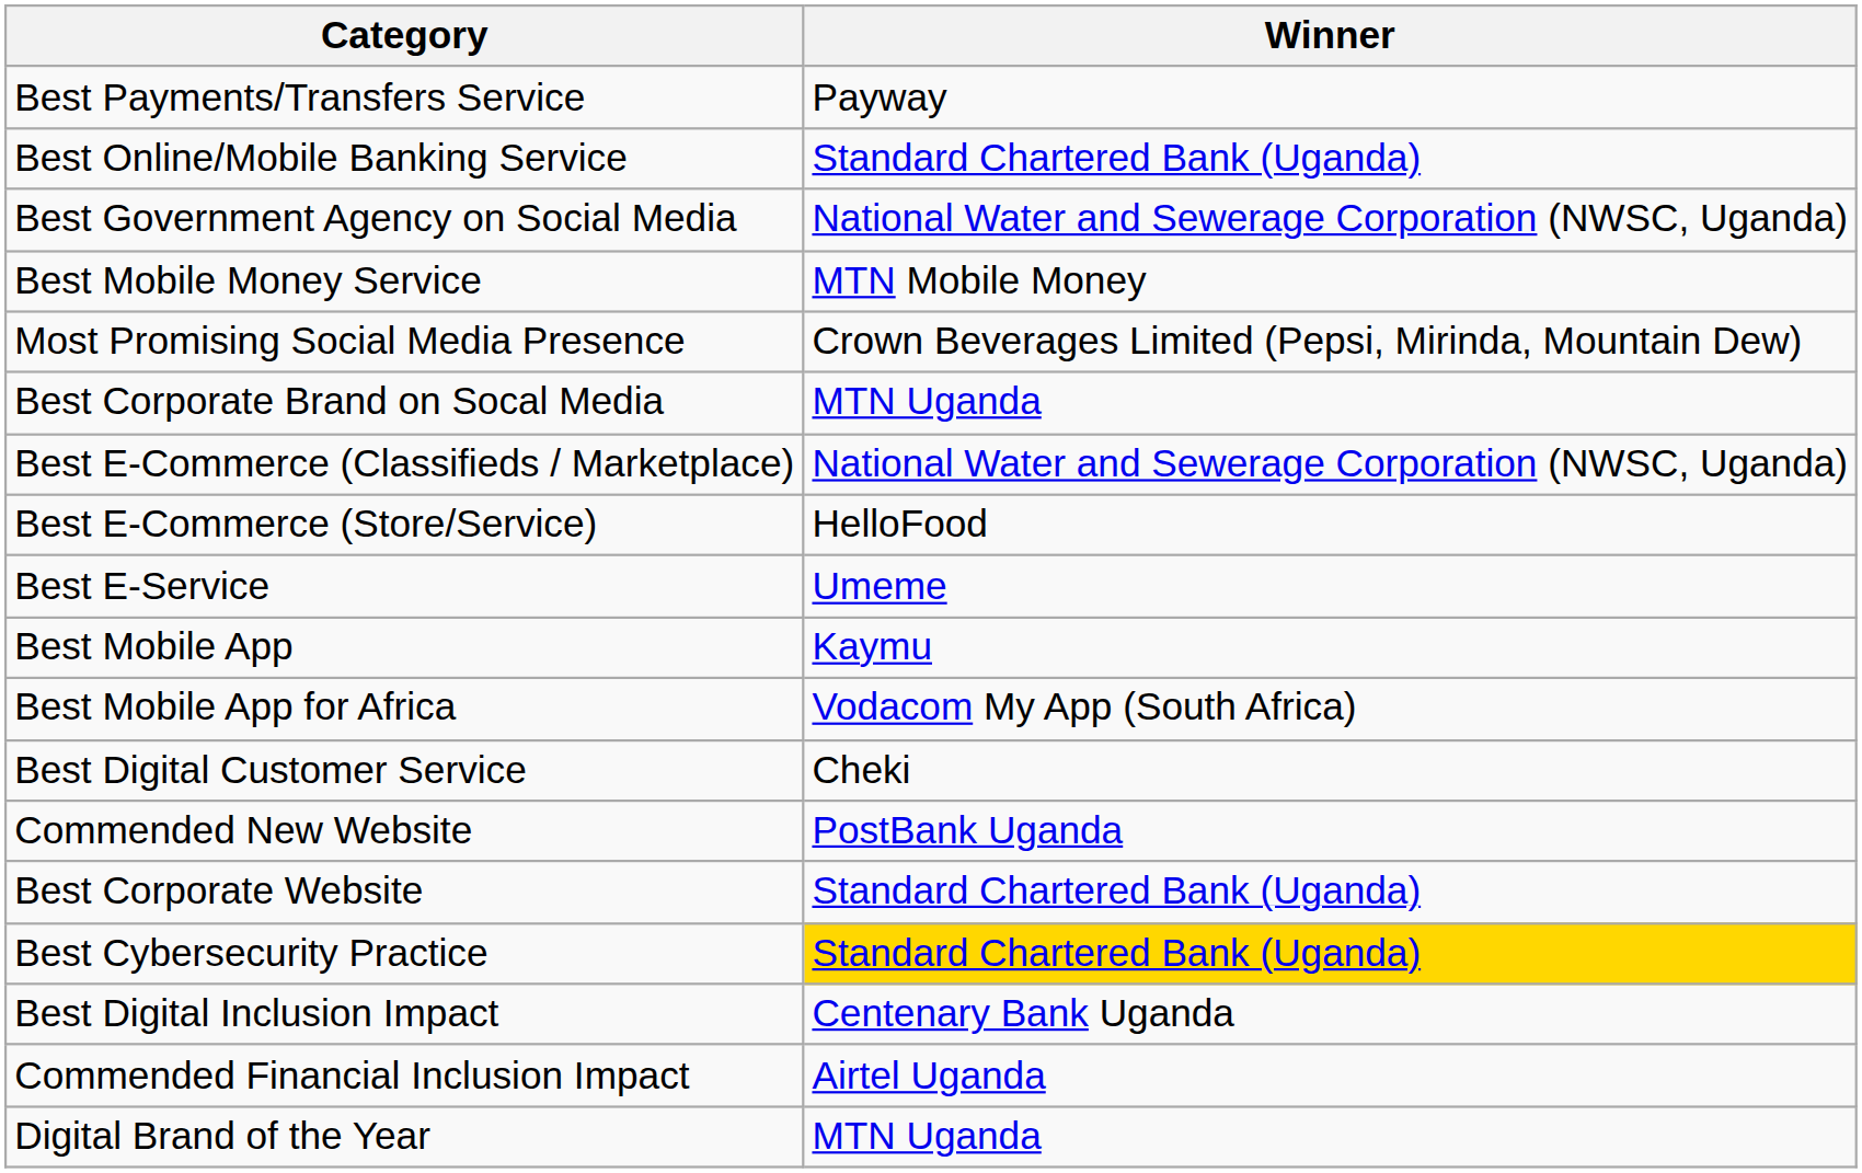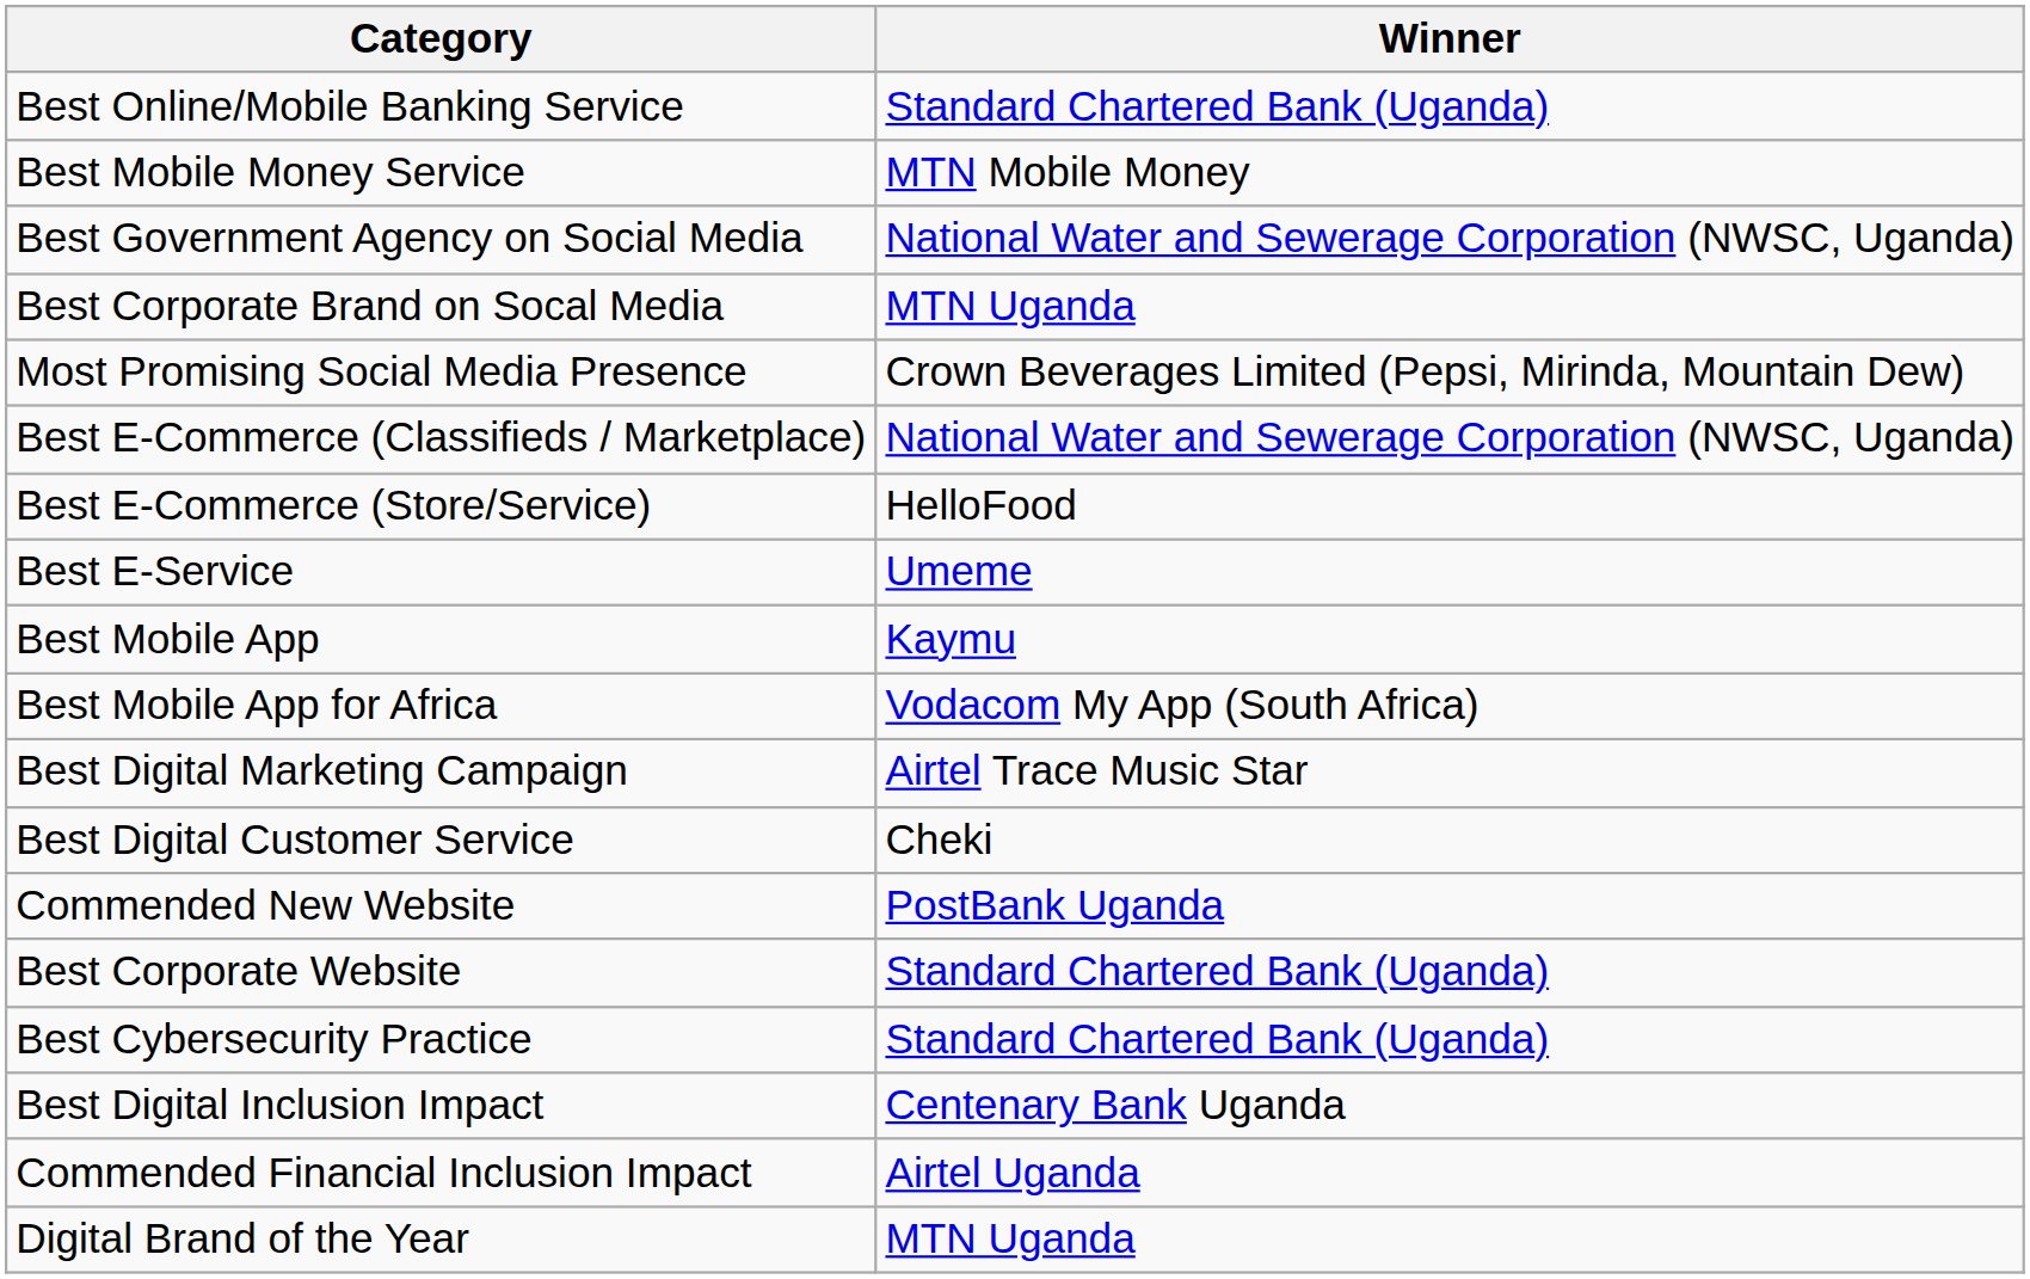- row: Best Payments/Transfers Service | Payway
rows swapped: Best Mobile Money Service <-> Best Government Agency on Social Media
rows swapped: Best Corporate Brand on Socal Media <-> Most Promising Social Media Presence
+ row: Best Digital Marketing Campaign | Airtel Trace Music Star
Best Cybersecurity Practice | Winner: gold background -> no background
